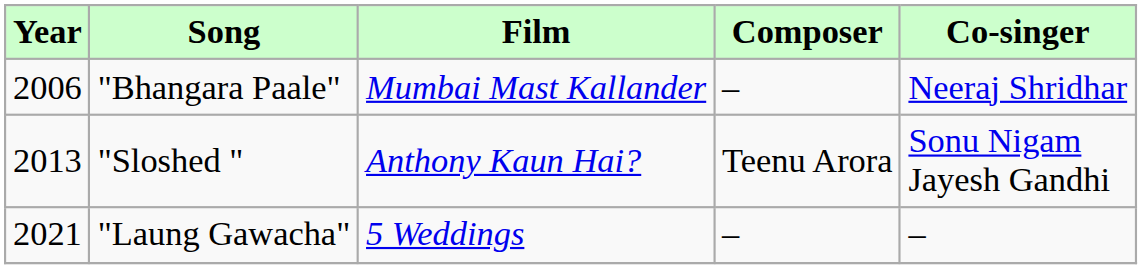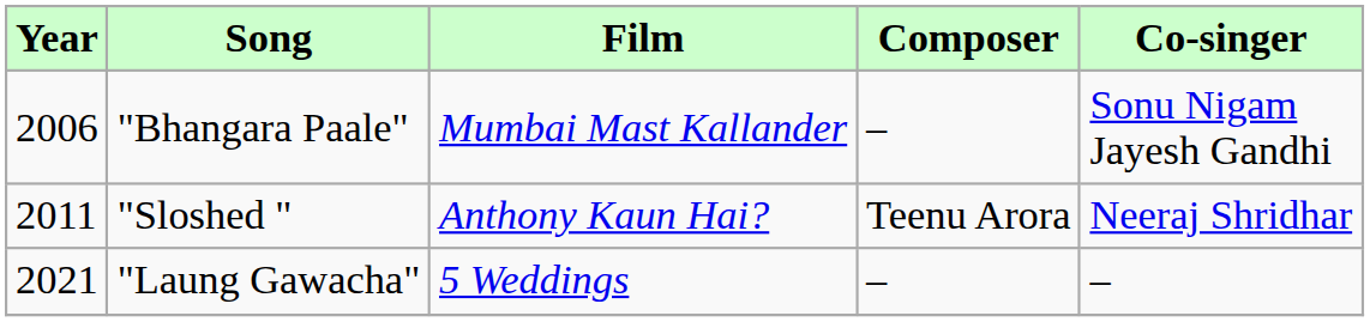"Bhangara Paale" | Co-singer: Neeraj Shridhar -> Sonu Nigam Jayesh Gandhi
"Sloshed " | Year: 2013 -> 2011
"Sloshed " | Co-singer: Sonu Nigam Jayesh Gandhi -> Neeraj Shridhar
